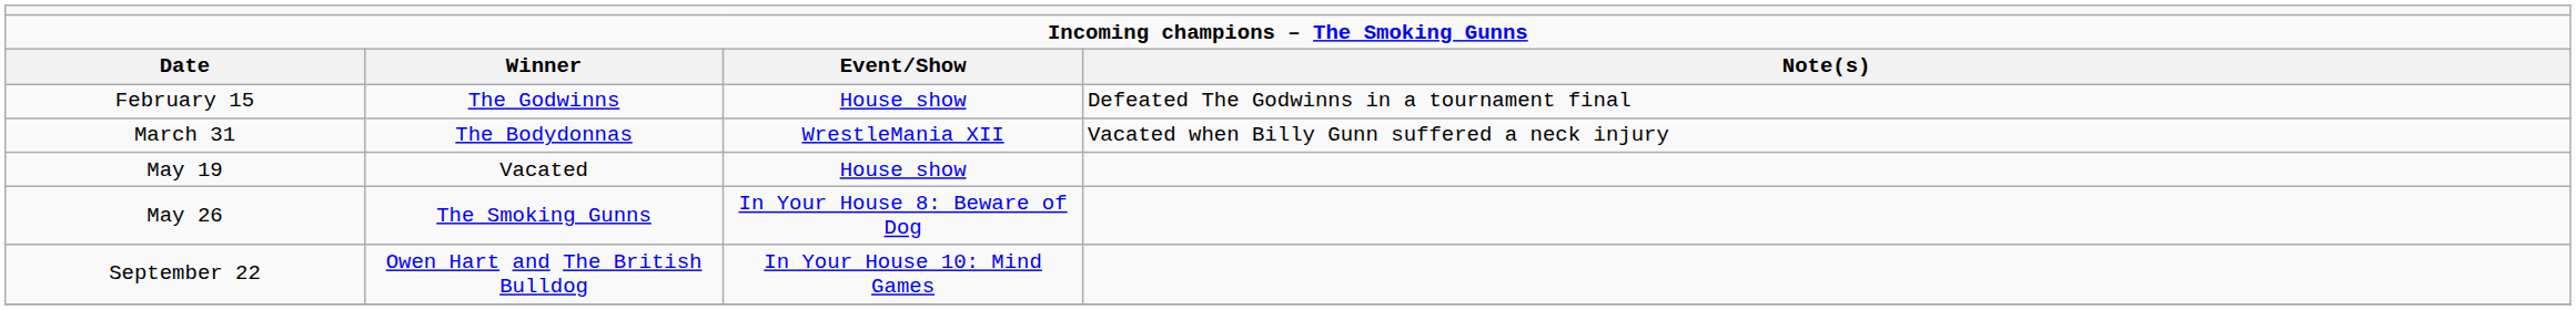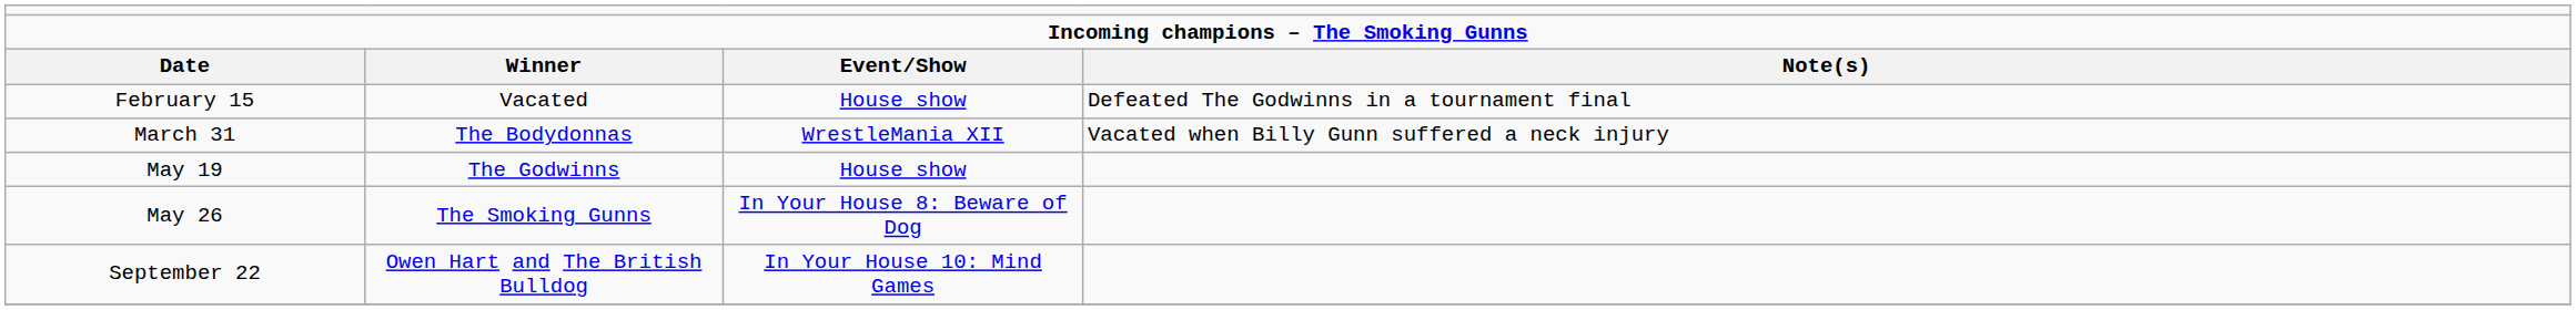February 15 | column 2: The Godwinns -> Vacated
May 19 | column 2: Vacated -> The Godwinns
